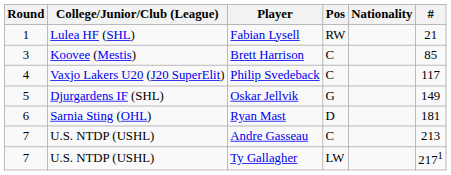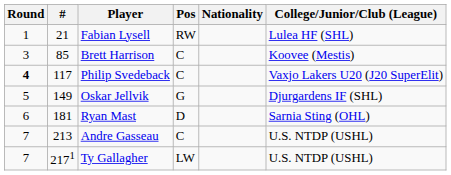columns swapped: # <-> College/Junior/Club (League)
Philip Svedeback | Round: normal -> bold
